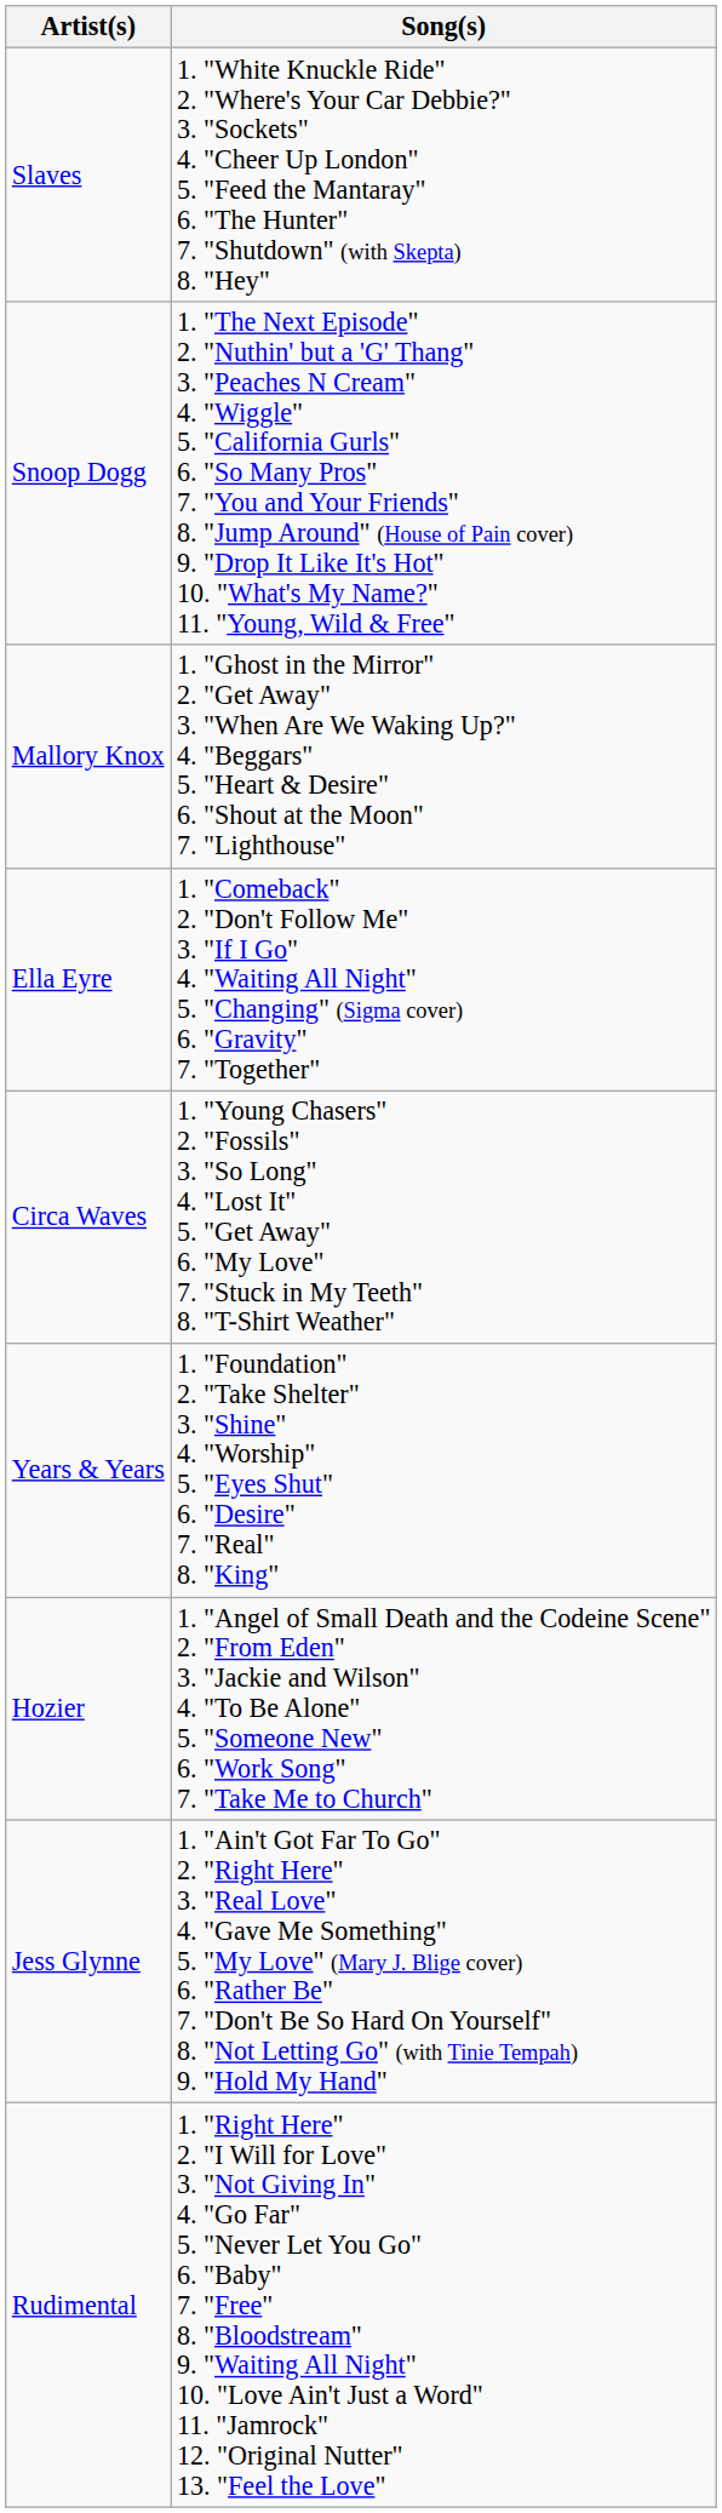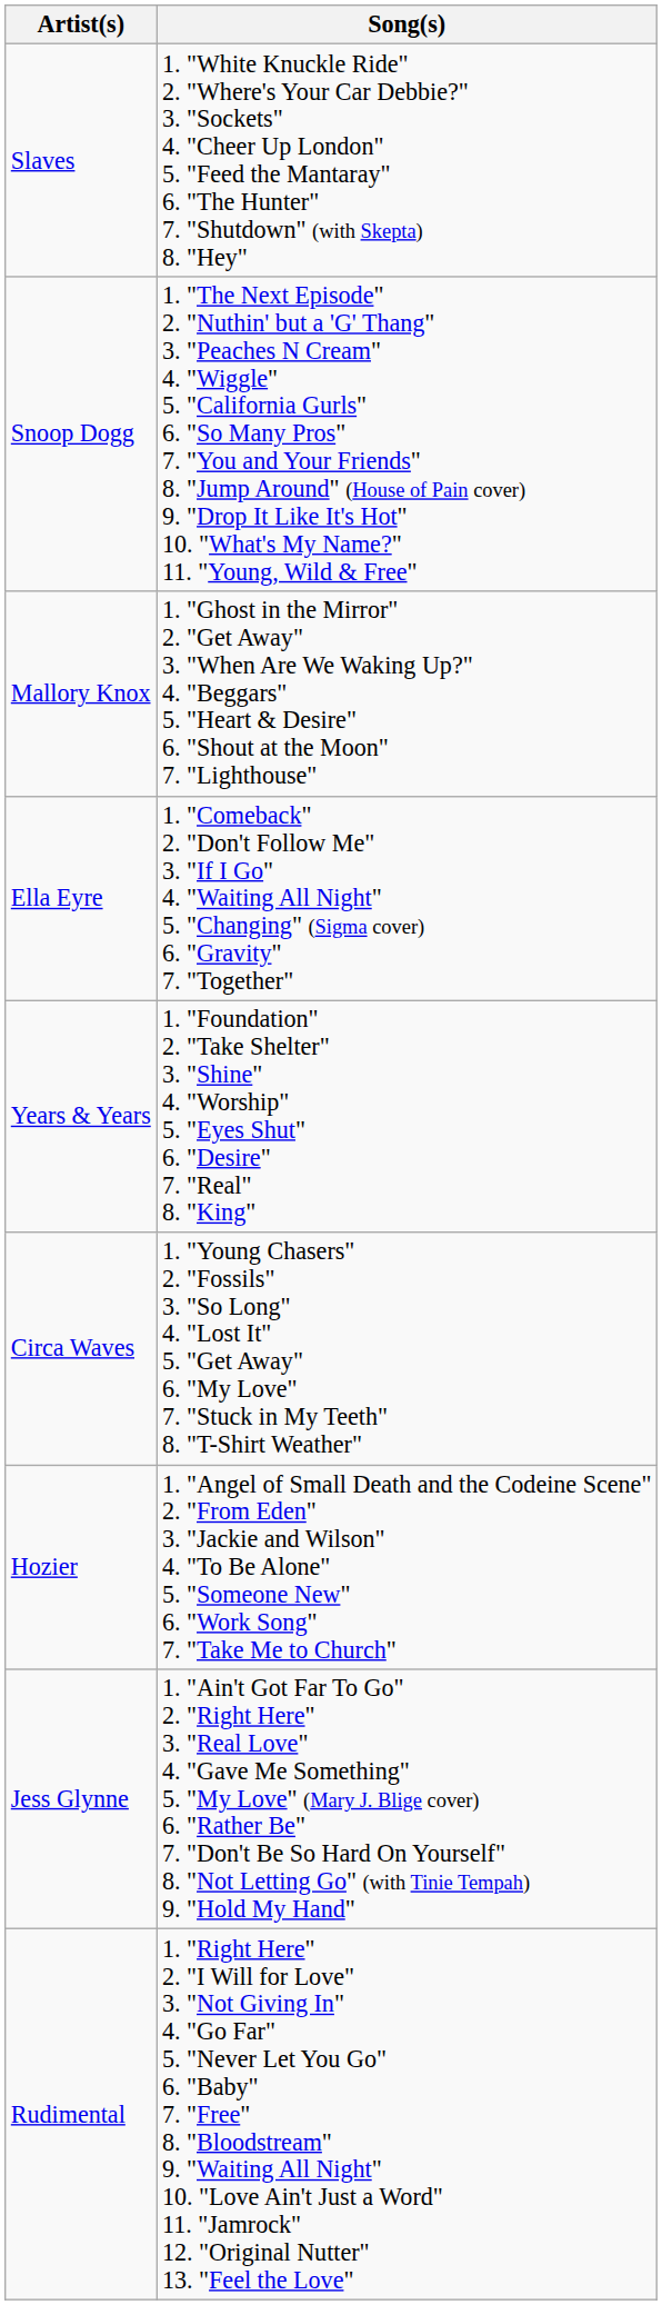rows swapped: Circa Waves <-> Years & Years
